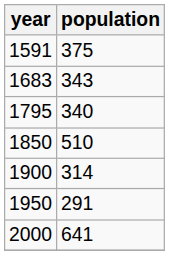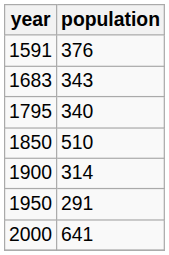1591 | population: 375 -> 376
